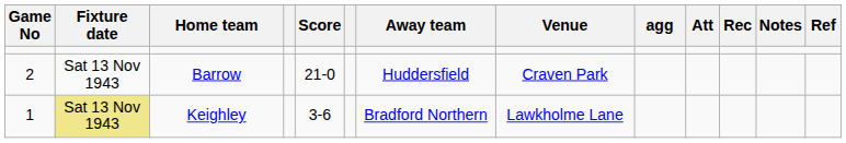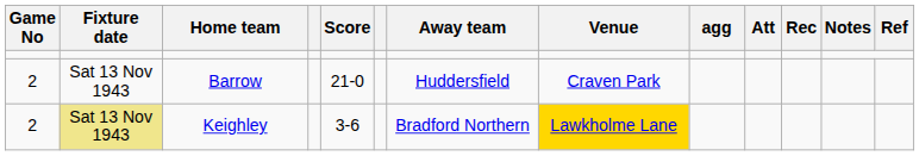Keighley | Game No: 1 -> 2
Keighley | Venue: no background -> gold background
